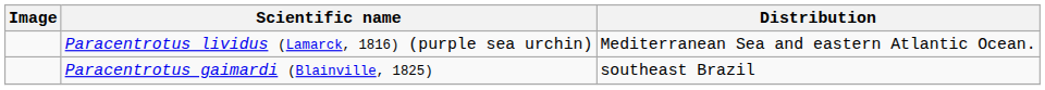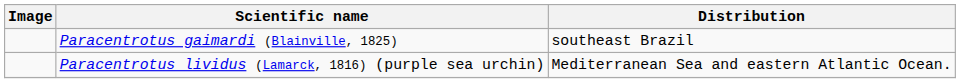rows swapped: Paracentrotus gaimardi (Blainville, 1825) <-> Paracentrotus lividus (Lamarck, 1816) (purple sea urchin)
